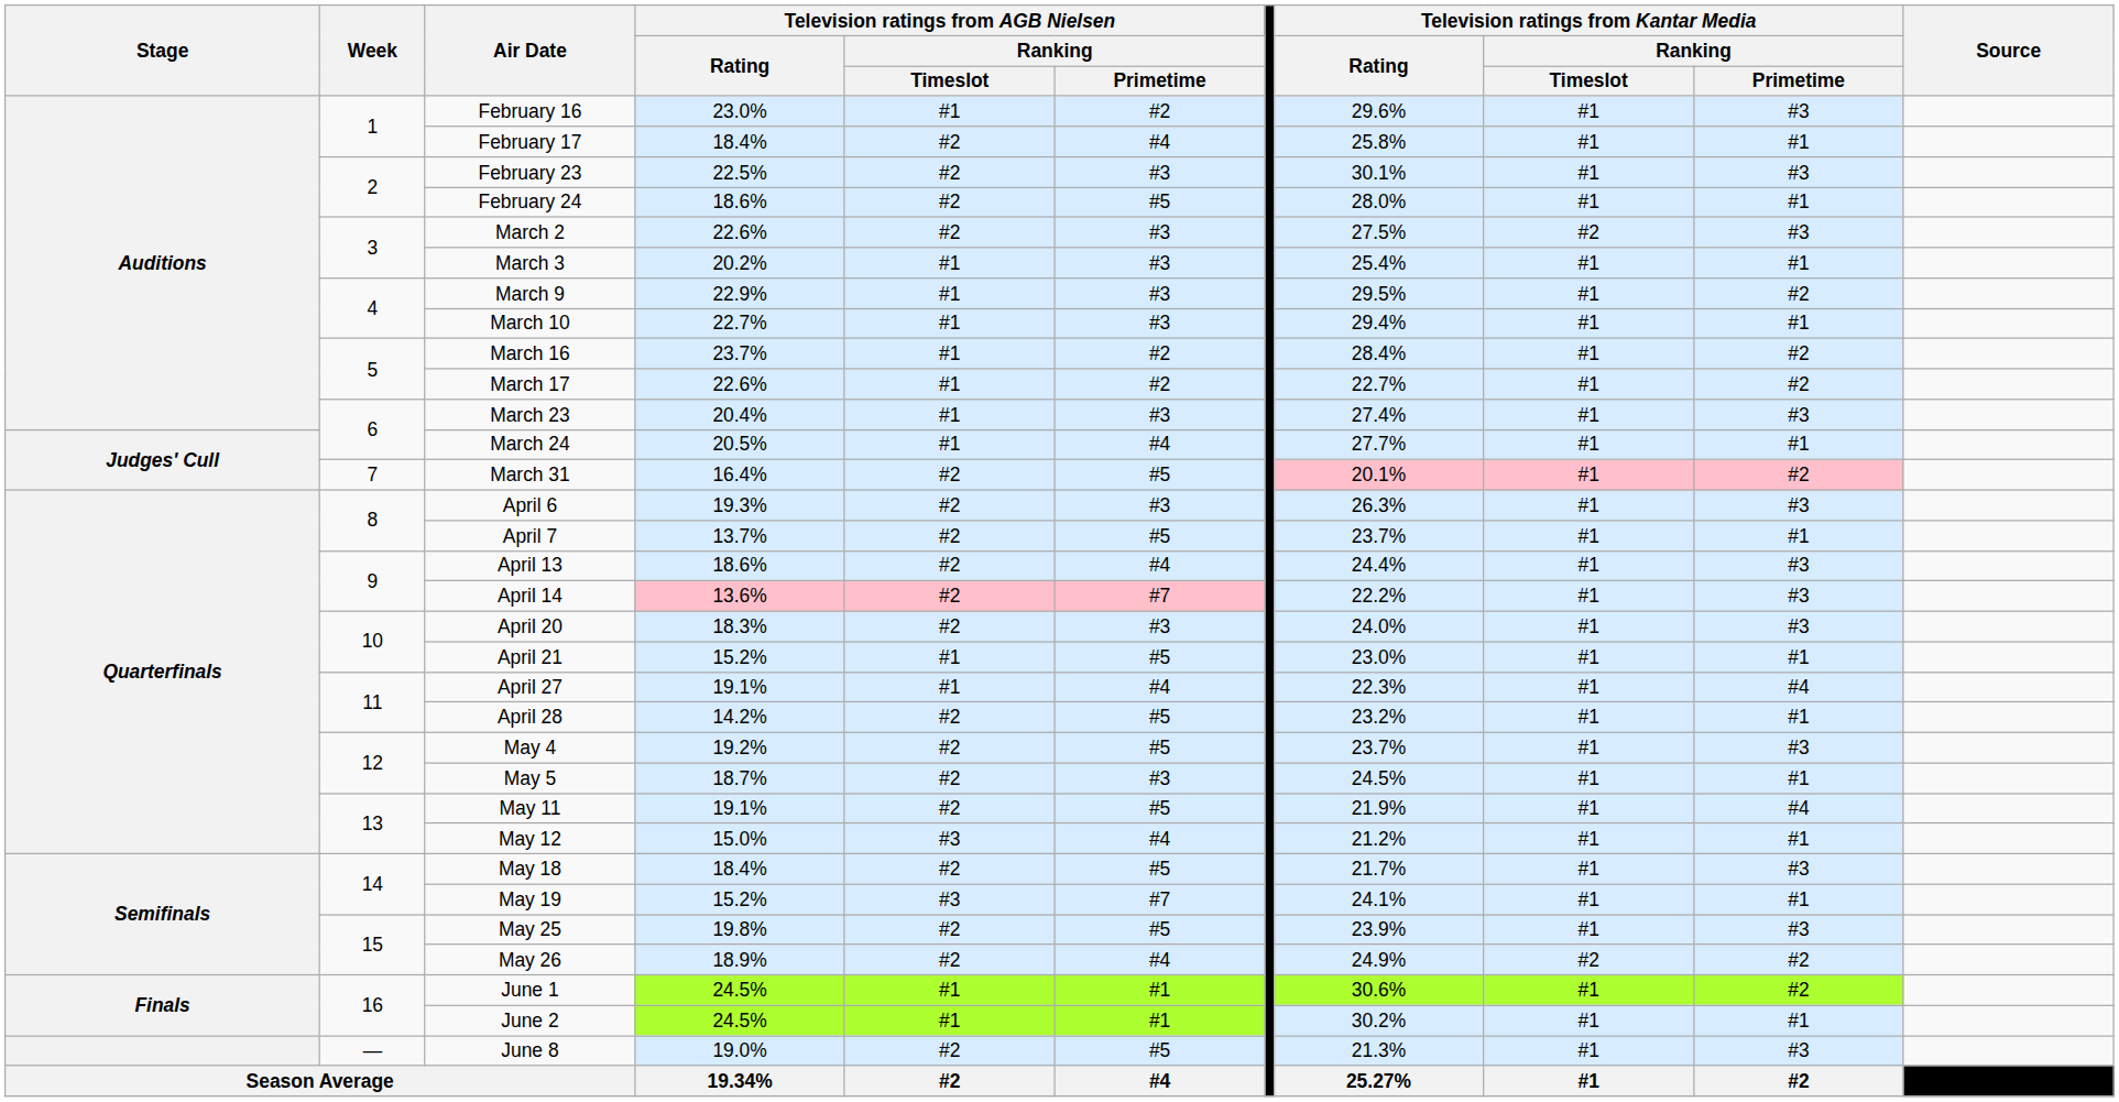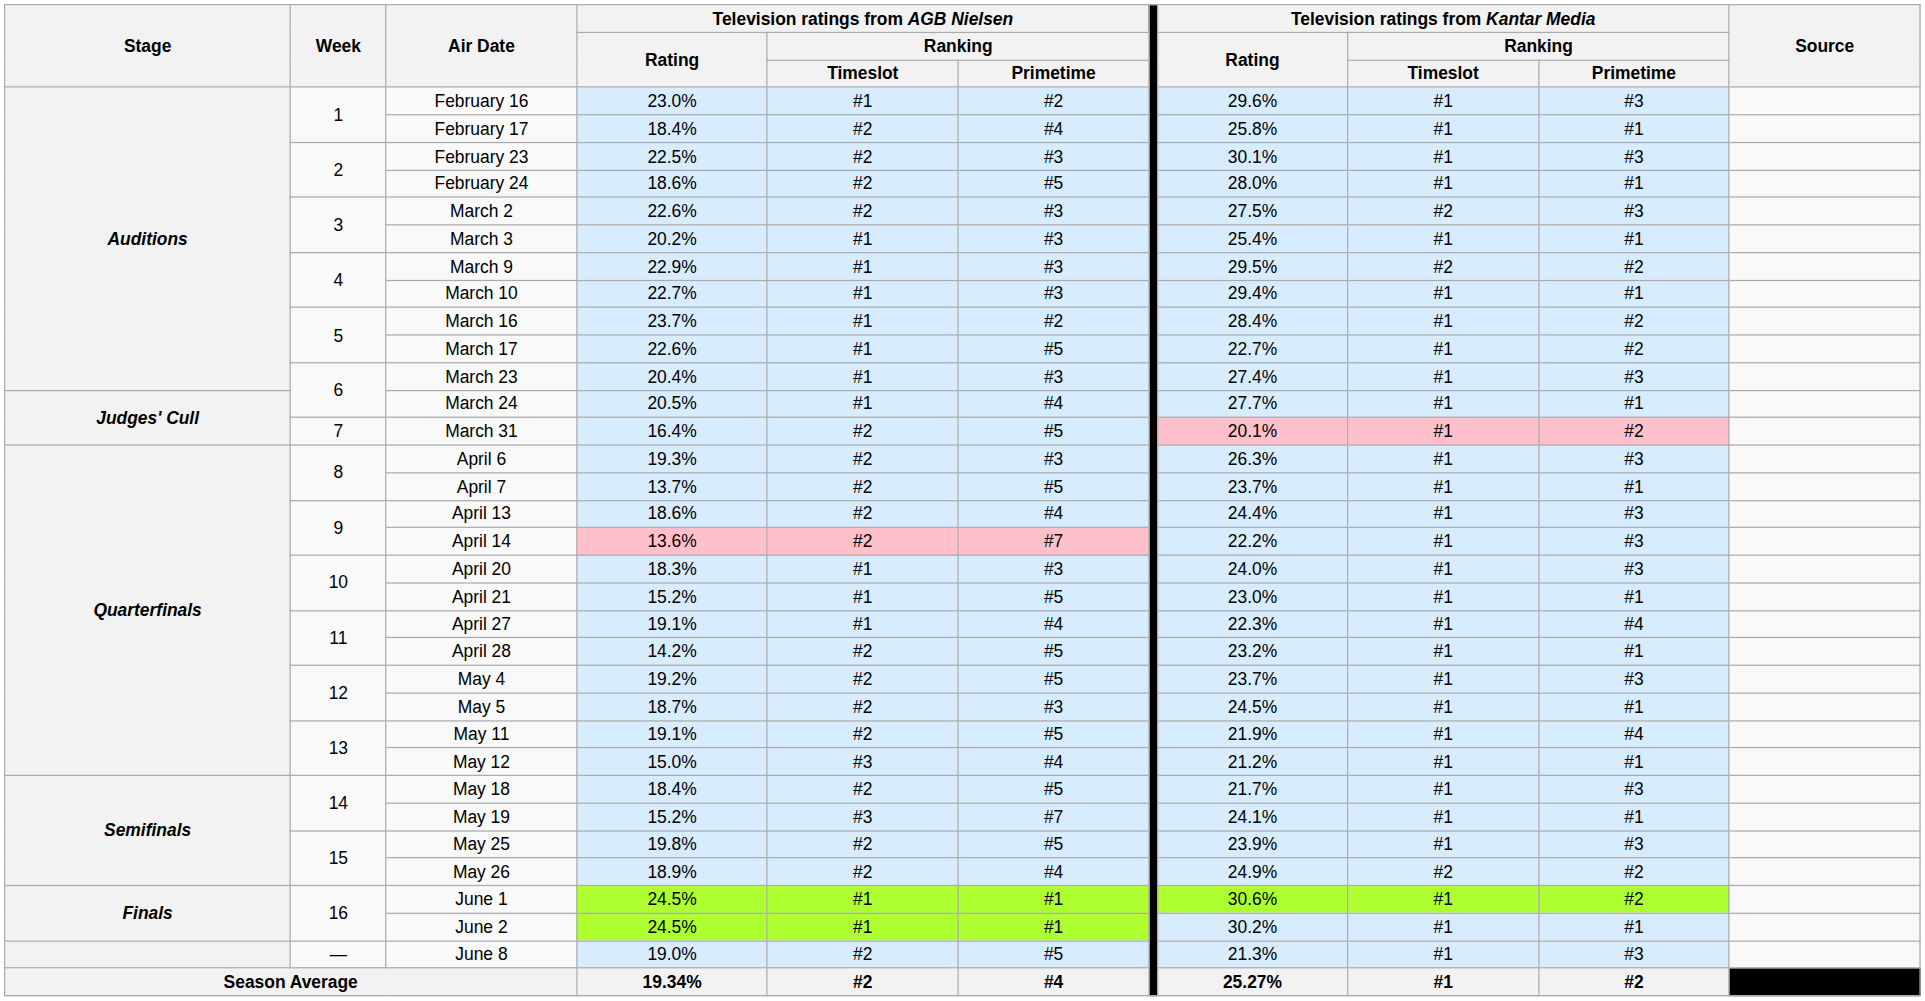March 9 | Television ratings from Kantar Media / Ranking / Timeslot: #1 -> #2
March 17 | Television ratings from AGB Nielsen / Ranking / Primetime: #2 -> #5
April 20 | Television ratings from AGB Nielsen / Ranking / Timeslot: #2 -> #1
